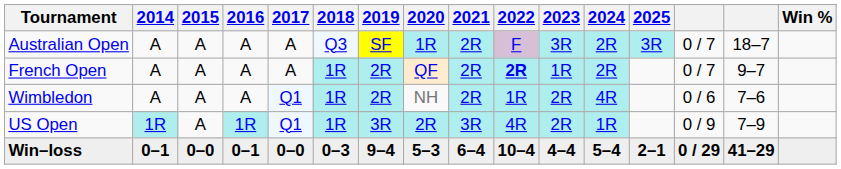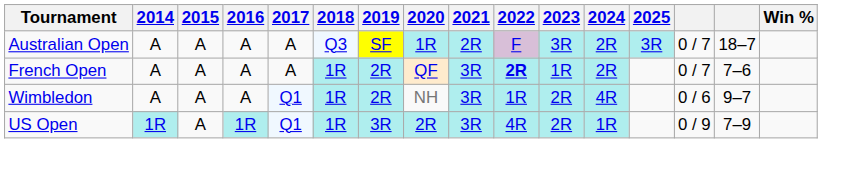French Open | 2021: 2R -> 3R
French Open | column 15: 9–7 -> 7–6
Wimbledon | 2021: 2R -> 3R
Wimbledon | column 15: 7–6 -> 9–7
- row: Win–loss | 0–1 | 0–0 | 0–1 | 0–0 | 0–3 | 9–4 | 5–3 | 6–4 | 10–4 | 4–4 | 5–4 | 2–1 | 0 / 29 | 41–29
